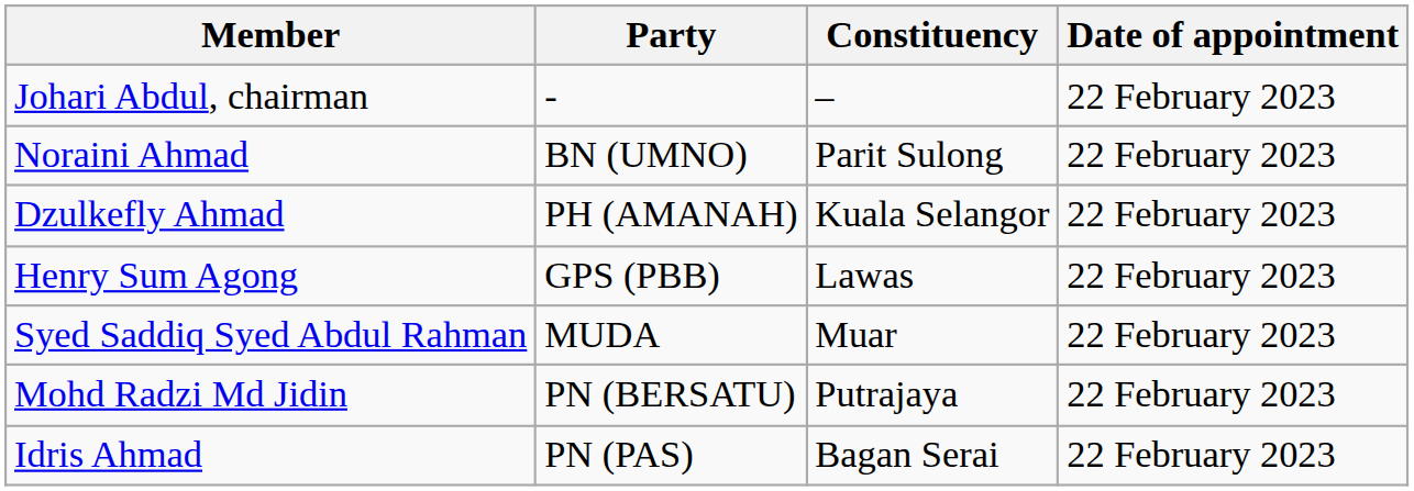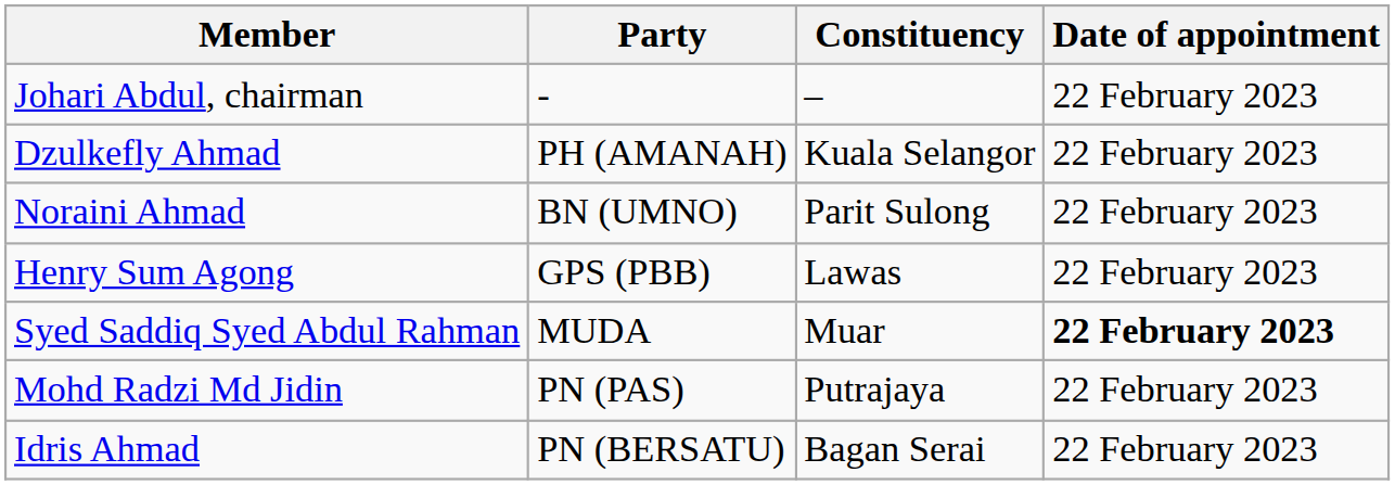rows swapped: Noraini Ahmad <-> Dzulkefly Ahmad
Syed Saddiq Syed Abdul Rahman | Date of appointment: normal -> bold
Mohd Radzi Md Jidin | Party: PN (BERSATU) -> PN (PAS)
Idris Ahmad | Party: PN (PAS) -> PN (BERSATU)
